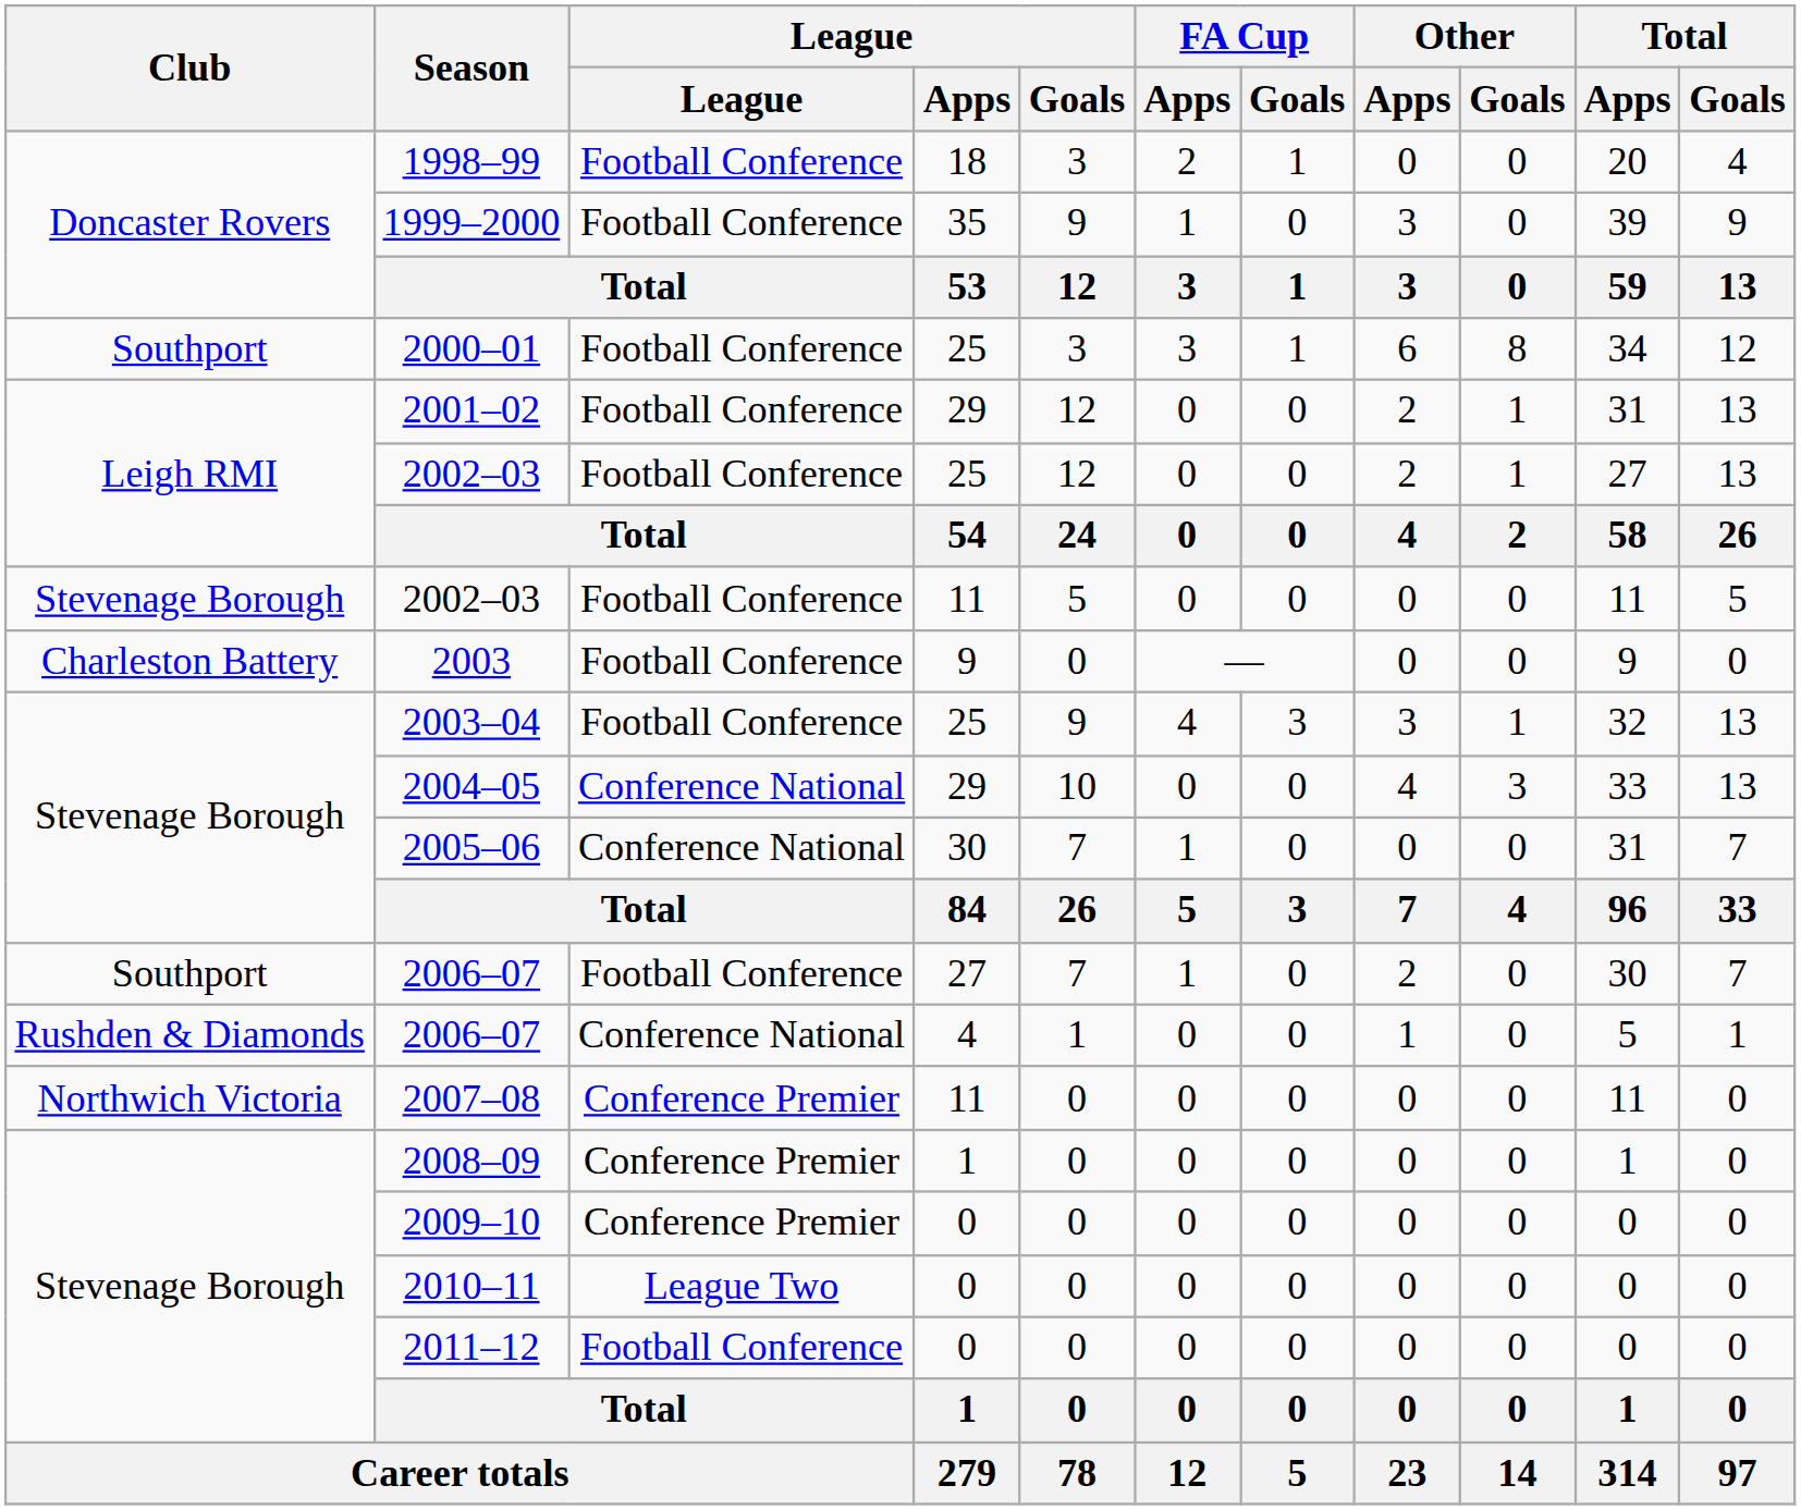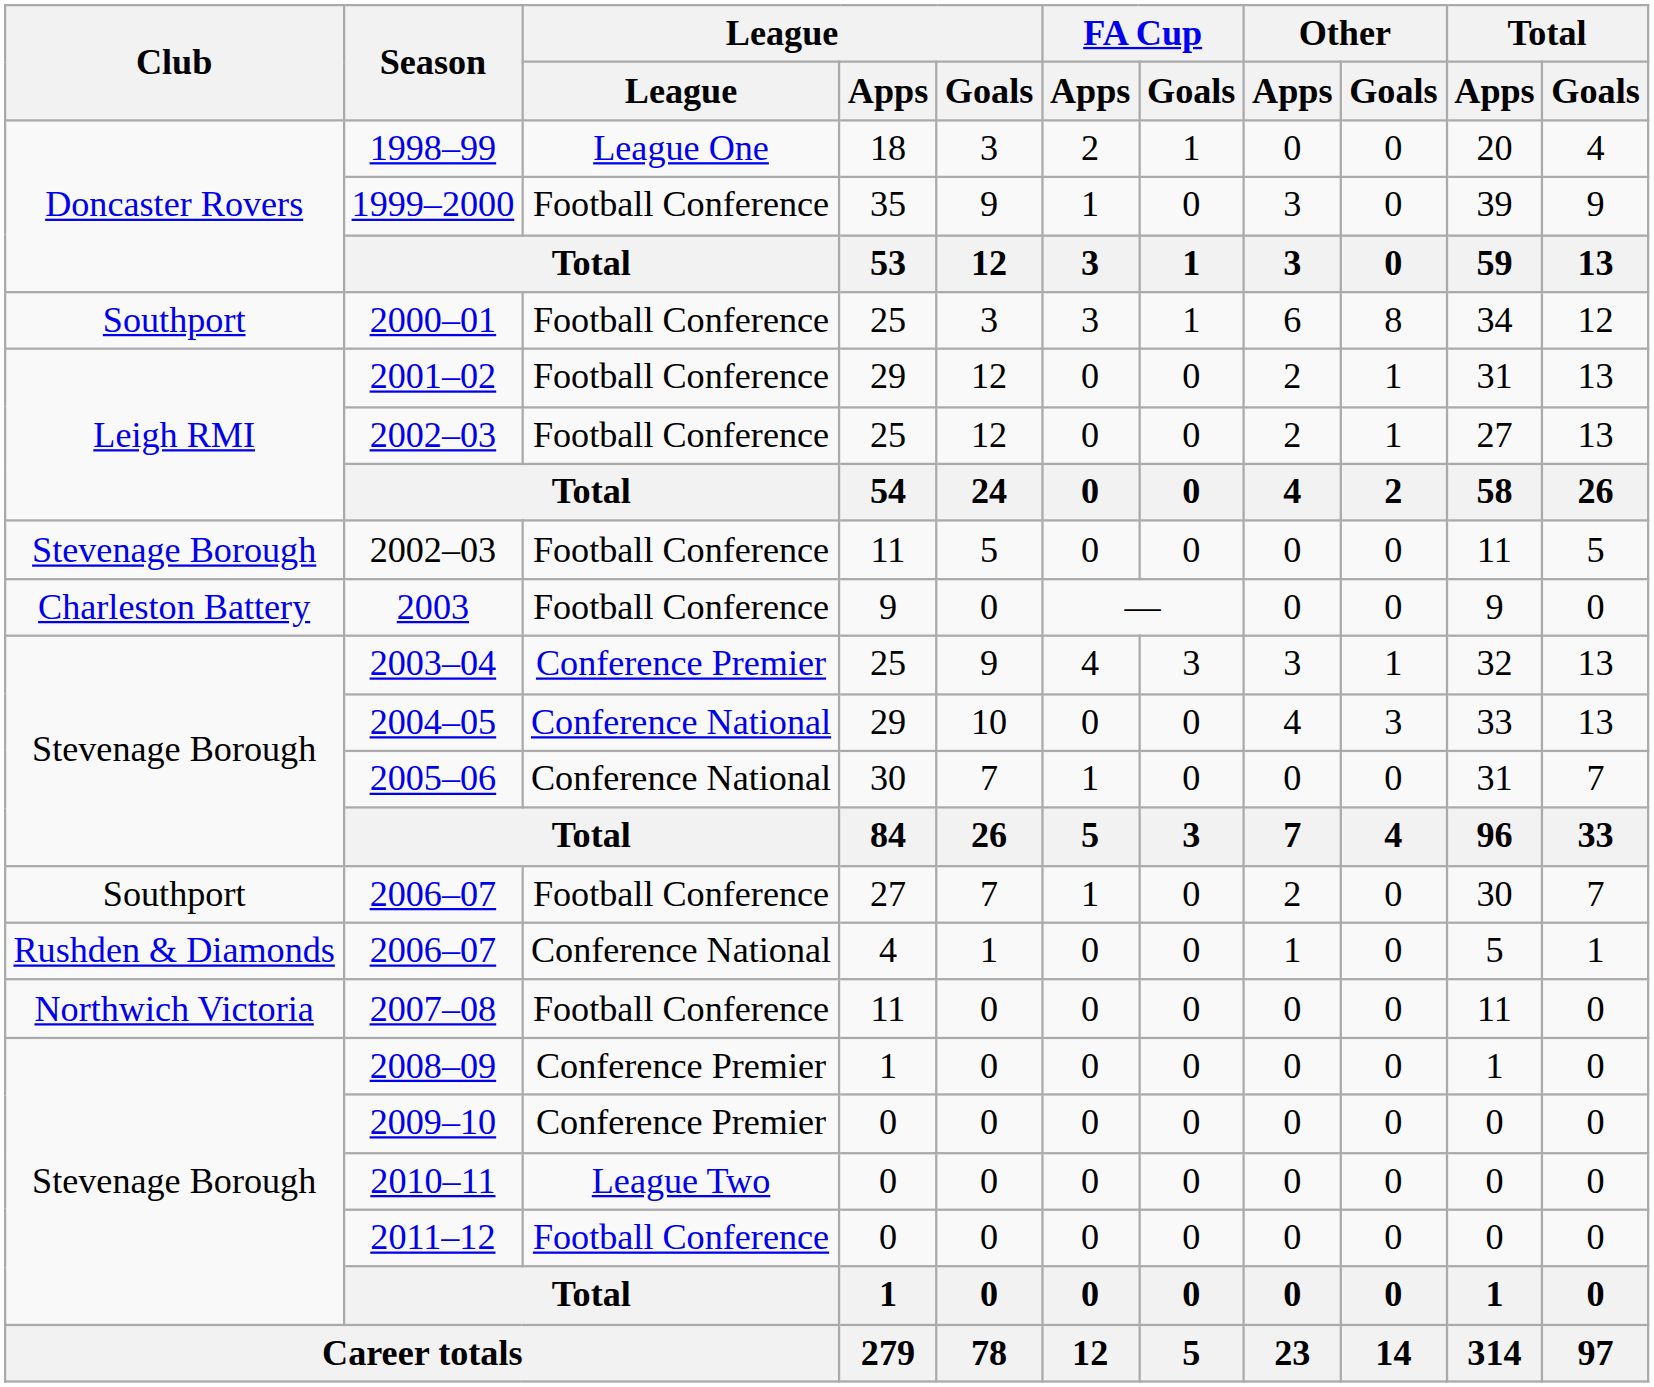1998–99 | League: Football Conference -> League One
2003–04 | League: Football Conference -> Conference Premier
2007–08 | League: Conference Premier -> Football Conference
